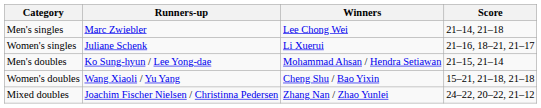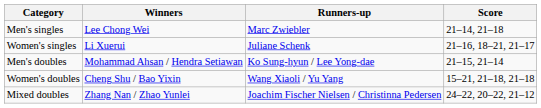columns swapped: Winners <-> Runners-up
